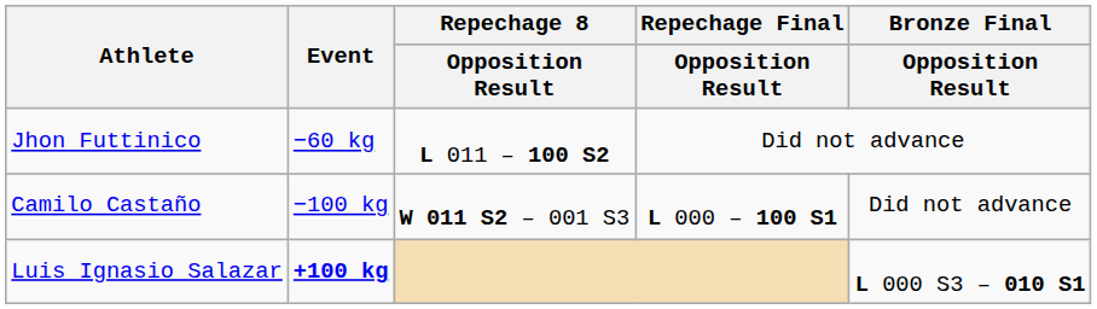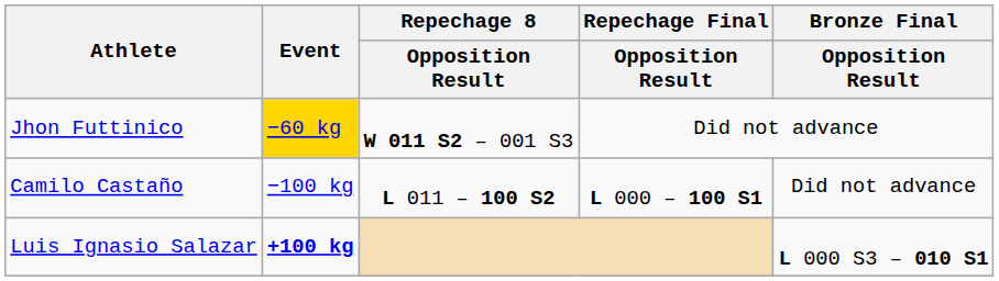Jhon Futtinico | Event: no background -> gold background
Jhon Futtinico | Repechage 8 / Opposition Result: L 011 – 100 S2 -> W 011 S2 – 001 S3
Camilo Castaño | Repechage 8 / Opposition Result: W 011 S2 – 001 S3 -> L 011 – 100 S2
